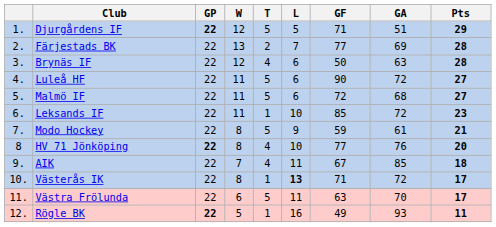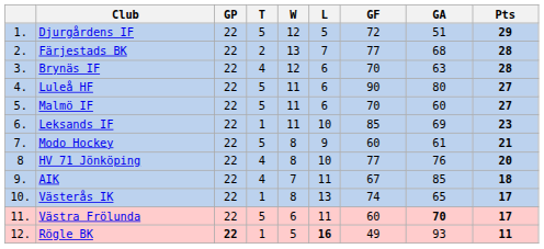columns swapped: W <-> T
Djurgårdens IF | GP: bold -> normal
Djurgårdens IF | GF: 71 -> 72
Färjestads BK | GA: 69 -> 68
Brynäs IF | GF: 50 -> 70
Luleå HF | GA: 72 -> 80
Malmö IF | GF: 72 -> 70
Malmö IF | GA: 68 -> 60
Leksands IF | GA: 72 -> 69
Modo Hockey | GF: 59 -> 60
HV 71 Jönköping | GP: bold -> normal
Västerås IK | L: bold -> normal
Västerås IK | GF: 71 -> 74
Västerås IK | GA: 72 -> 65
Västra Frölunda | GF: 63 -> 60
Västra Frölunda | GA: normal -> bold
Rögle BK | L: normal -> bold
